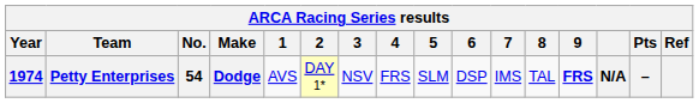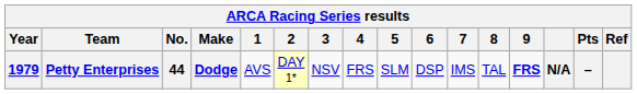Petty Enterprises | Year: 1974 -> 1979
Petty Enterprises | No.: 54 -> 44
